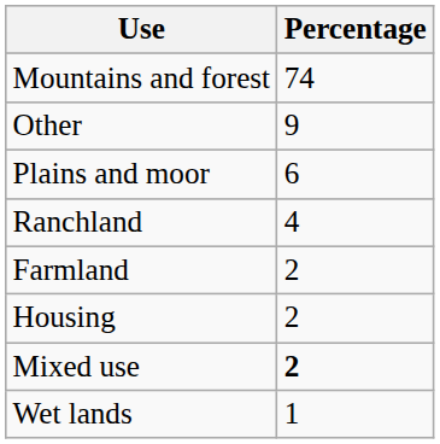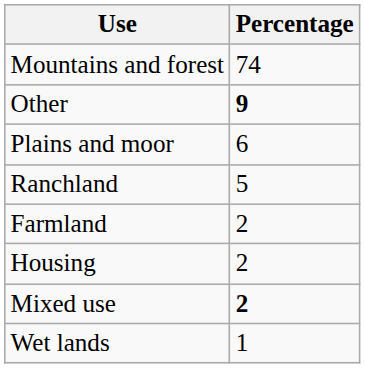Other | Percentage: normal -> bold
Ranchland | Percentage: 4 -> 5
